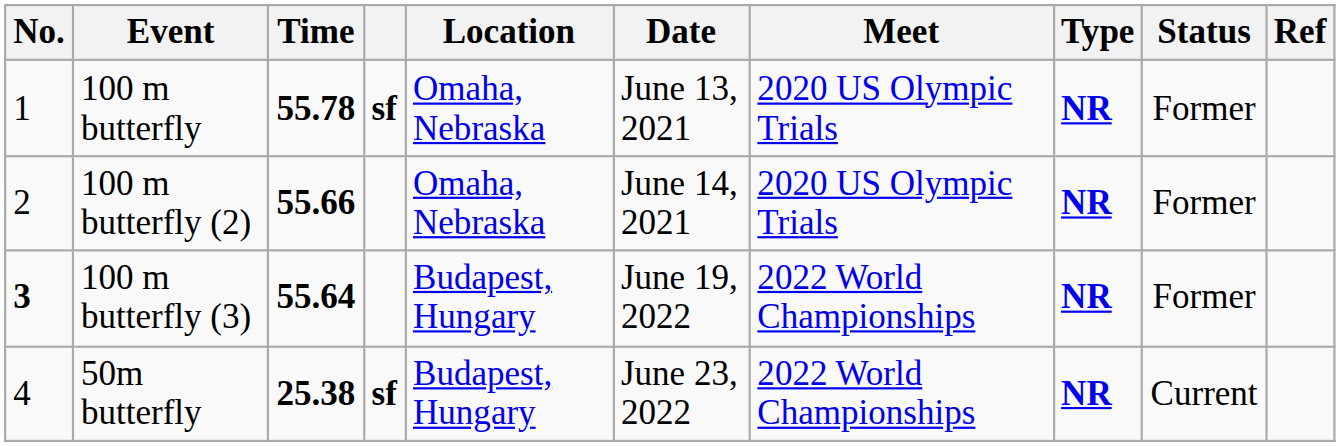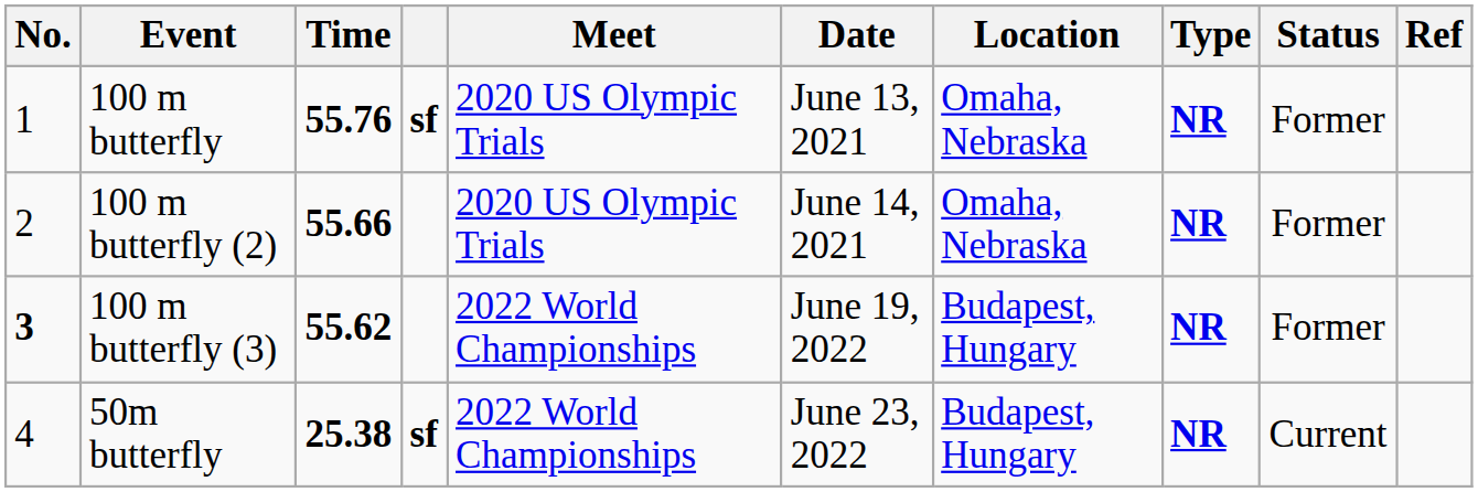columns swapped: Meet <-> Location
100 m butterfly | Time: 55.78 -> 55.76
100 m butterfly (3) | Time: 55.64 -> 55.62
